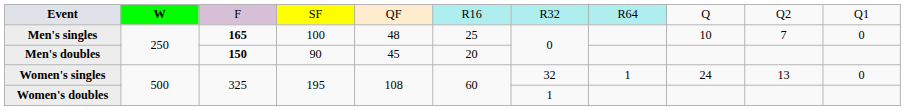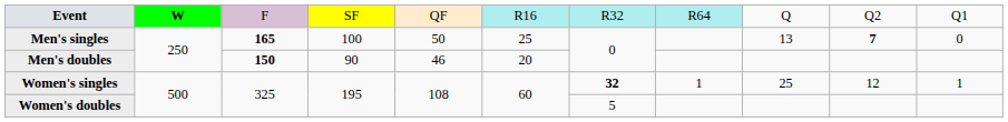Men's singles | column 5: 48 -> 50
Men's singles | column 9: 10 -> 13
Men's singles | column 10: normal -> bold
Men's doubles | column 5: 45 -> 46
Women's singles | column 7: normal -> bold
Women's singles | column 9: 24 -> 25
Women's singles | column 10: 13 -> 12
Women's singles | column 11: 0 -> 1
Women's doubles | column 7: 1 -> 5
